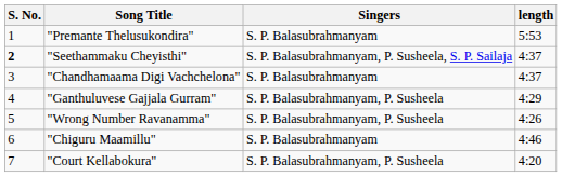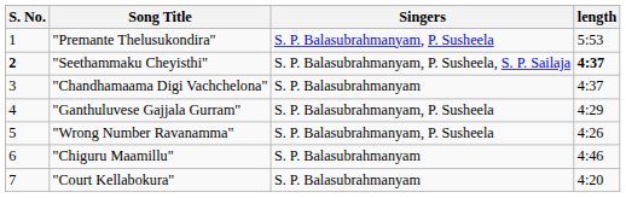"Premante Thelusukondira" | Singers: S. P. Balasubrahmanyam -> S. P. Balasubrahmanyam, P. Susheela
"Seethammaku Cheyisthi" | length: normal -> bold
"Court Kellabokura" | Singers: S. P. Balasubrahmanyam, P. Susheela -> S. P. Balasubrahmanyam
